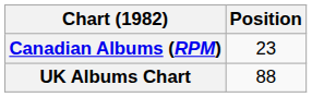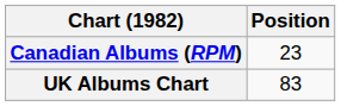UK Albums Chart | Position: 88 -> 83
